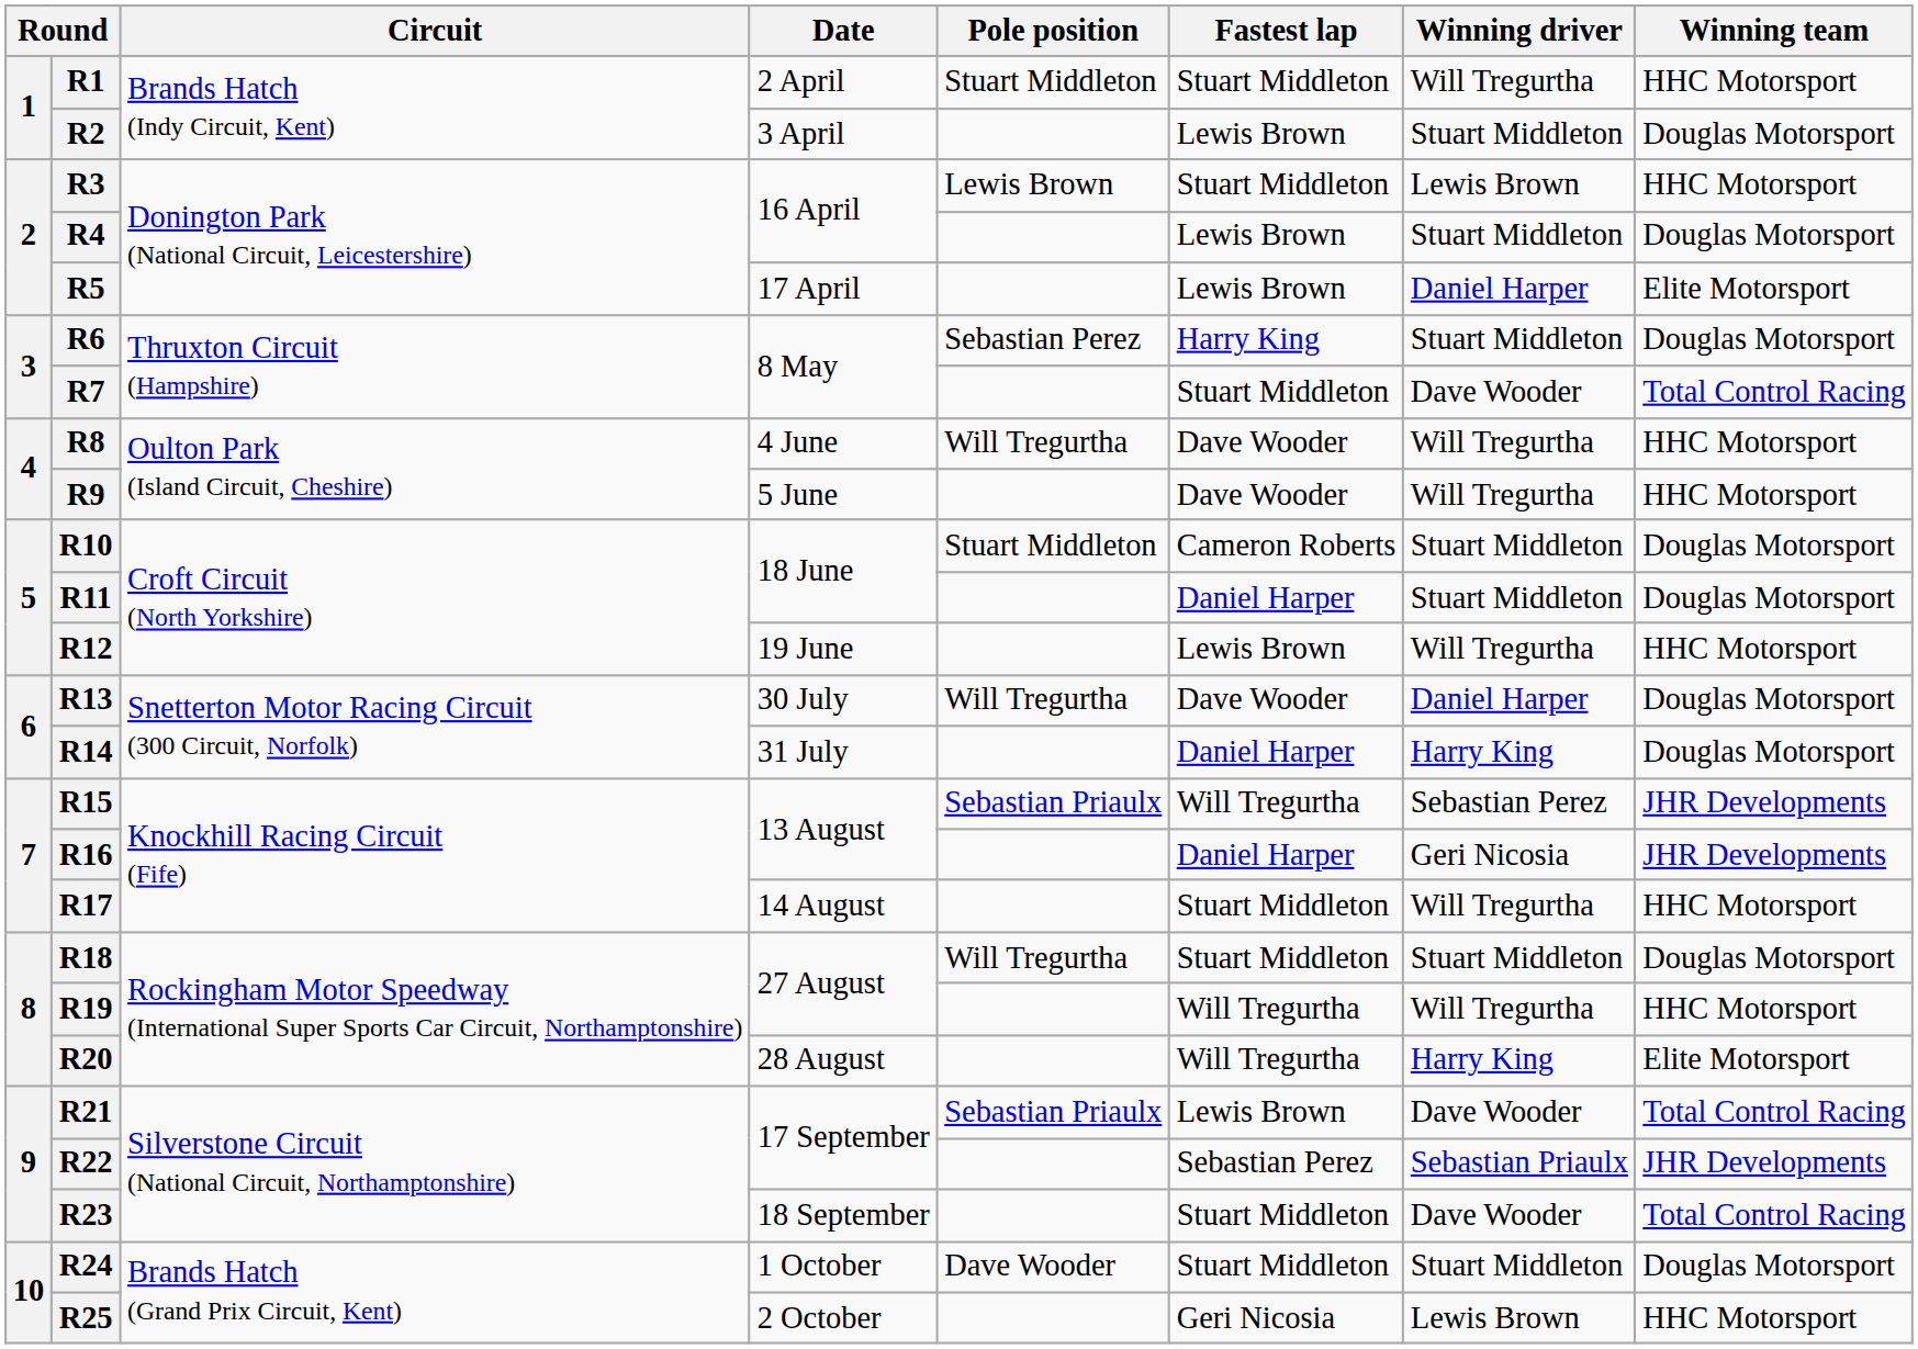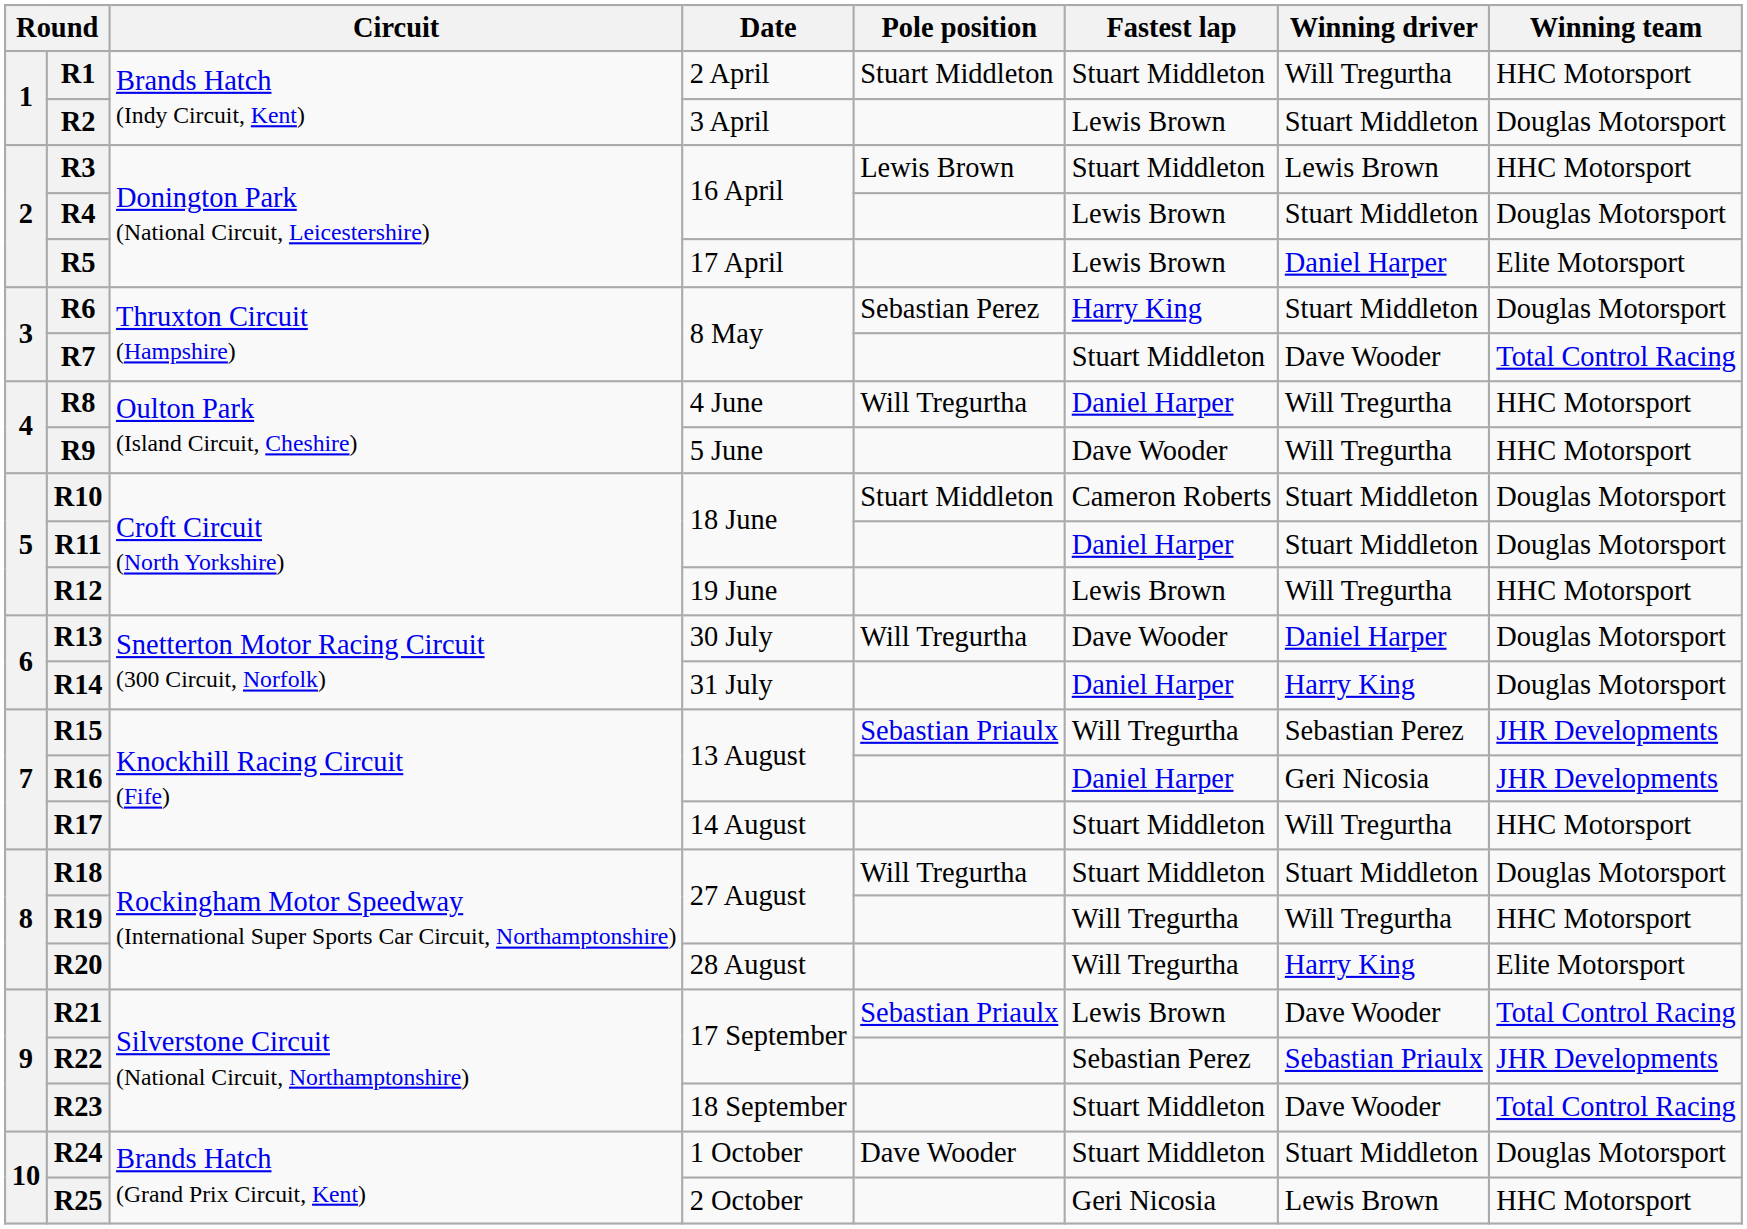R8 | Fastest lap: Dave Wooder -> Daniel Harper
